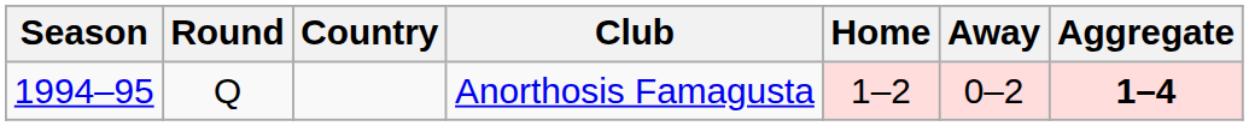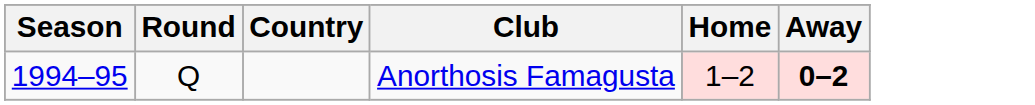- column: Aggregate | 1–4
Anorthosis Famagusta | Away: normal -> bold
